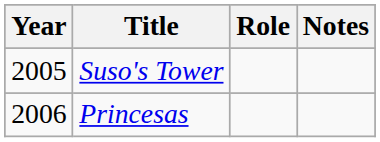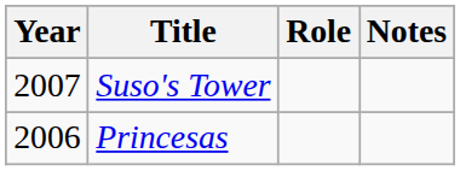Suso's Tower | Year: 2005 -> 2007
